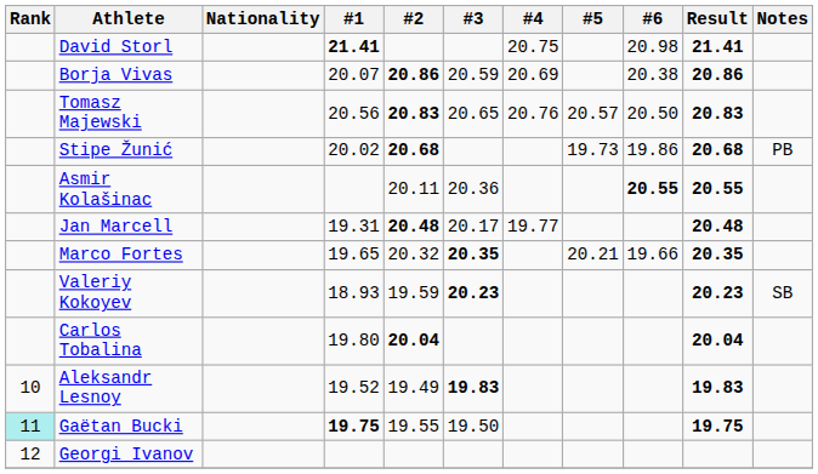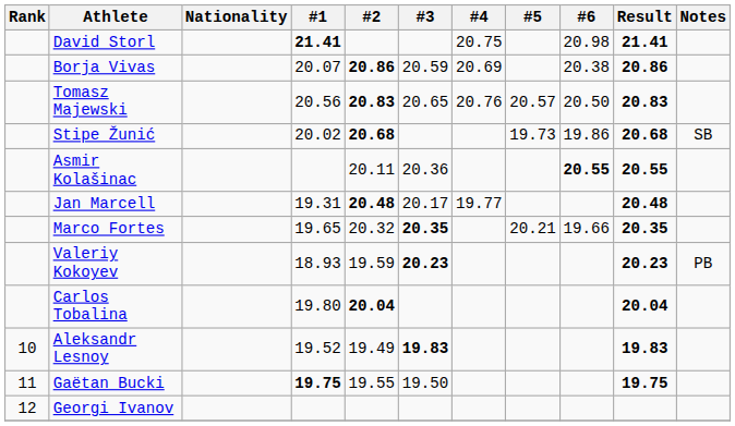Stipe Žunić | Notes: PB -> SB
Valeriy Kokoyev | Notes: SB -> PB
Gaëtan Bucki | Rank: paleturquoise background -> no background
